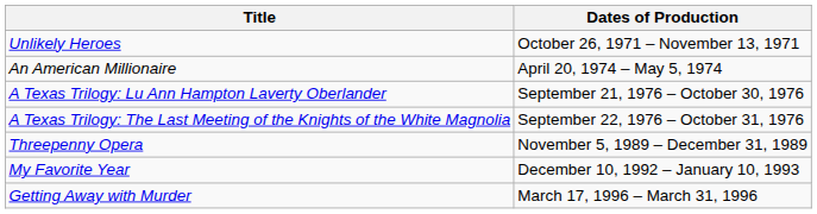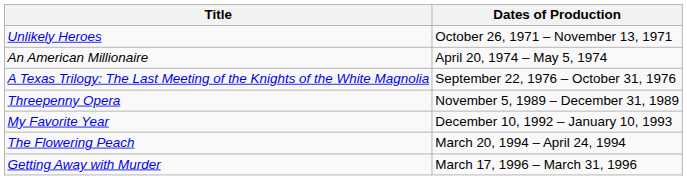- row: A Texas Trilogy: Lu Ann Hampton Laverty Oberlander | September 21, 1976 – October 30, 1976
+ row: The Flowering Peach | March 20, 1994 – April 24, 1994
